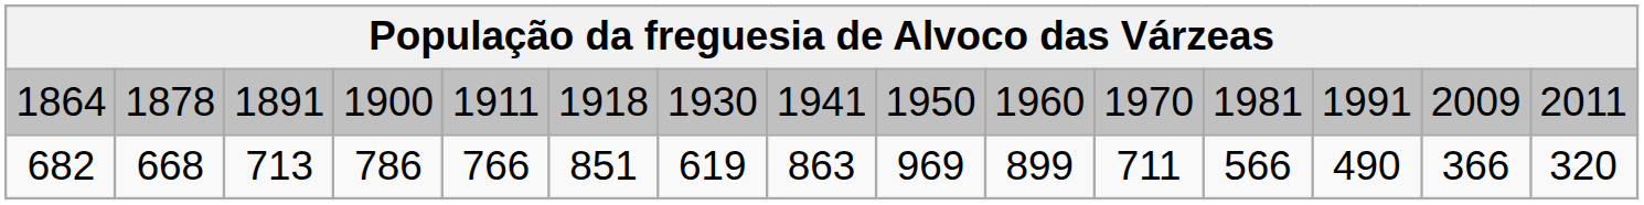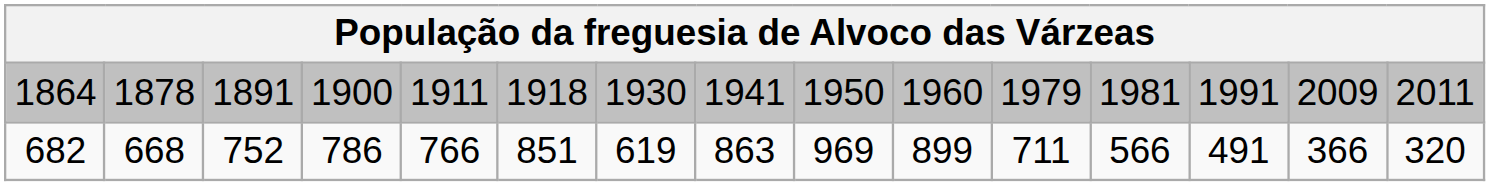1864 | column 11: 1970 -> 1979
682 | column 3: 713 -> 752
682 | column 13: 490 -> 491
